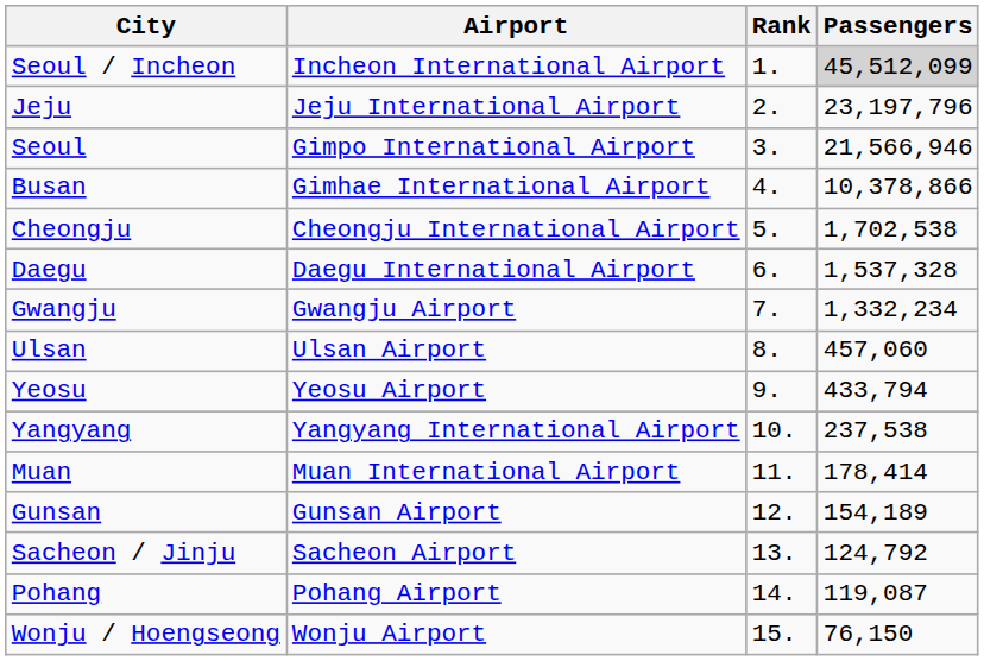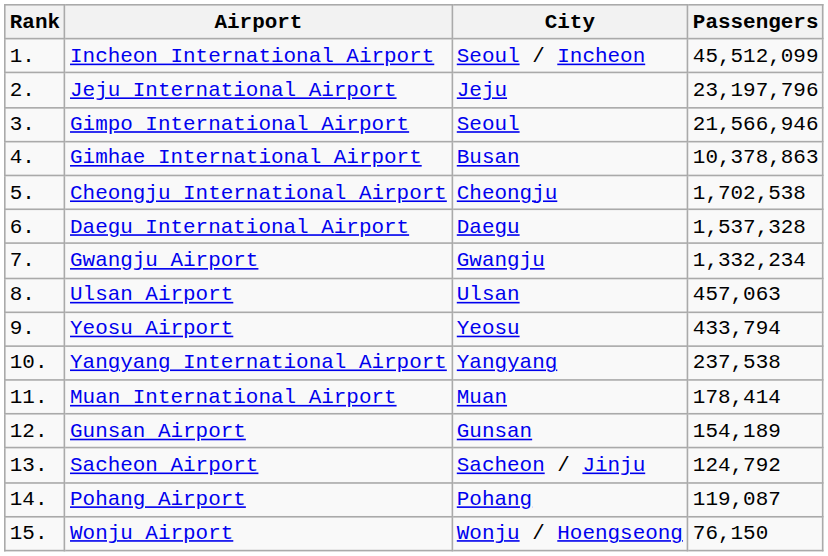columns swapped: Rank <-> City
Incheon International Airport | Passengers: lightgrey background -> no background
Gimhae International Airport | Passengers: 10,378,866 -> 10,378,863
Ulsan Airport | Passengers: 457,060 -> 457,063
